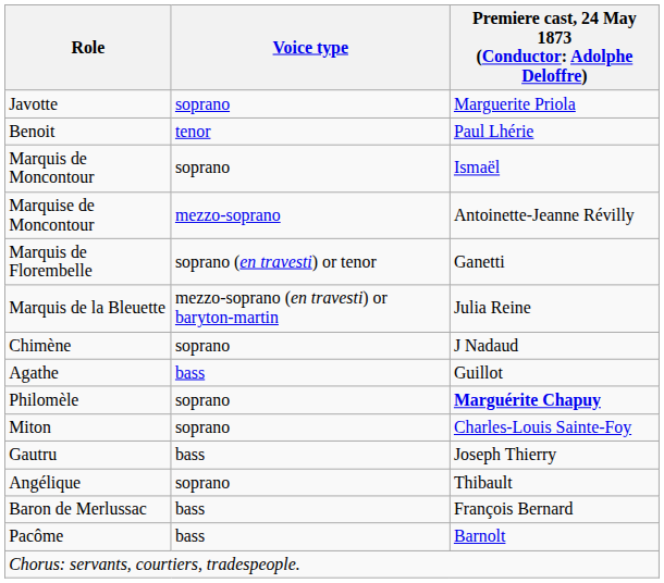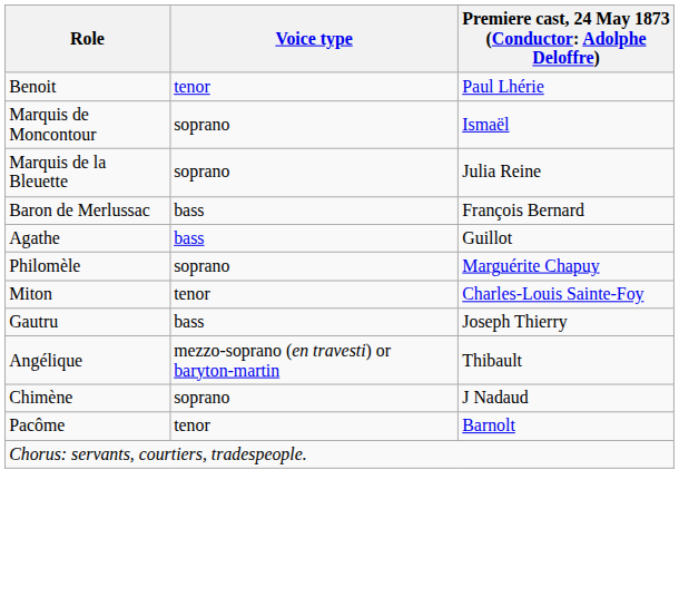- row: Javotte | soprano | Marguerite Priola
- row: Marquise de Moncontour | mezzo-soprano | Antoinette-Jeanne Révilly
- row: Marquis de Florembelle | soprano (en travesti) or tenor | Ganetti
Marquis de la Bleuette | Voice type: mezzo-soprano (en travesti) or baryton-martin -> soprano
rows swapped: Chimène <-> Baron de Merlussac
Philomèle | column 3: bold -> normal
Miton | Voice type: soprano -> tenor
Angélique | Voice type: soprano -> mezzo-soprano (en travesti) or baryton-martin
Pacôme | Voice type: bass -> tenor
